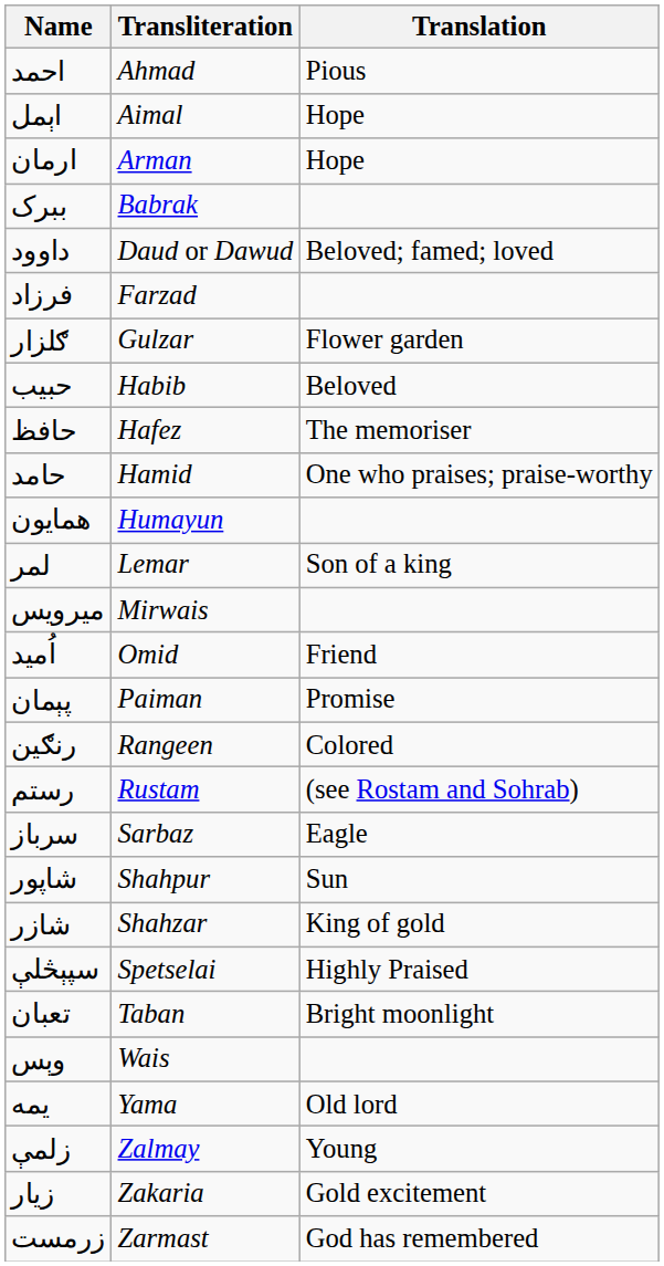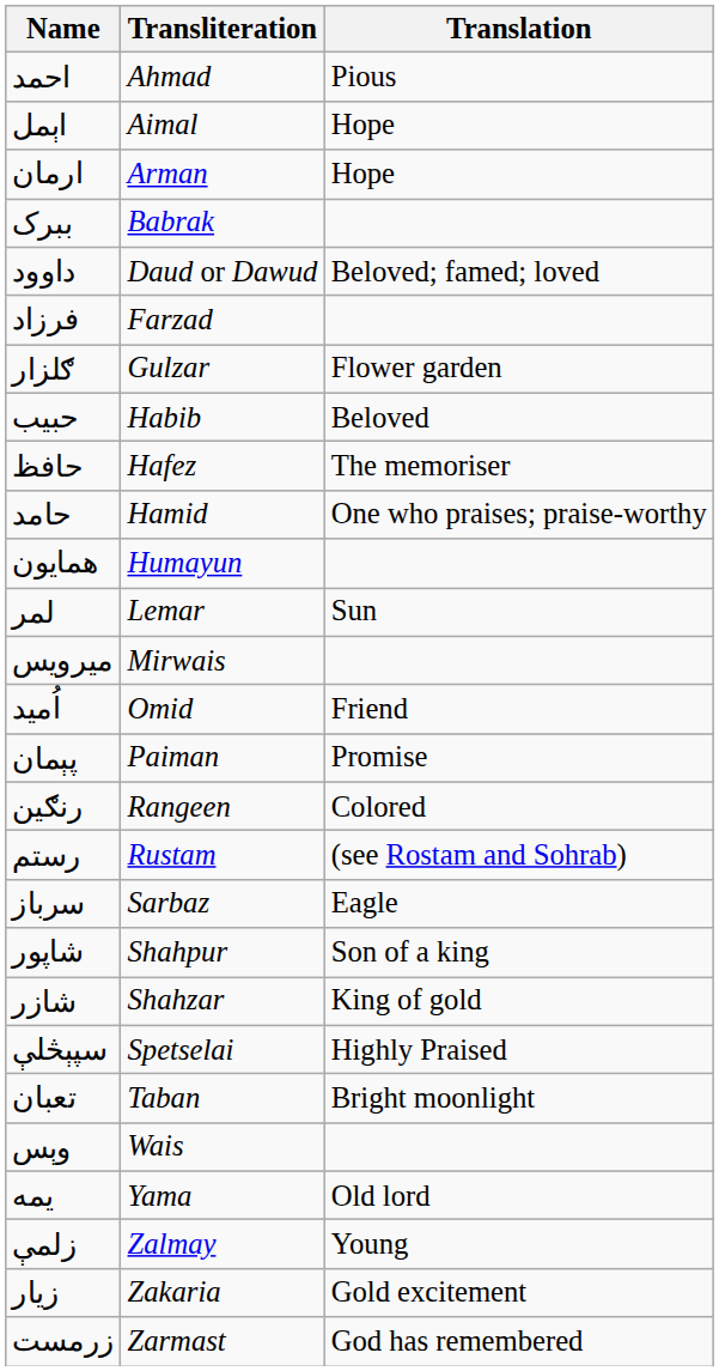لمر | Translation: Son of a king -> Sun
شاپور | Translation: Sun -> Son of a king
